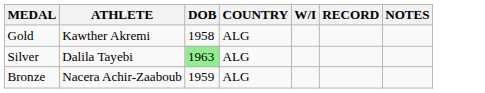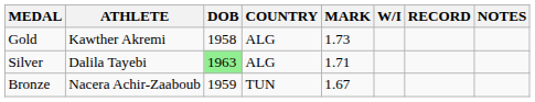+ column: MARK | 1.73 | 1.71 | 1.67
Bronze | COUNTRY: ALG -> TUN
